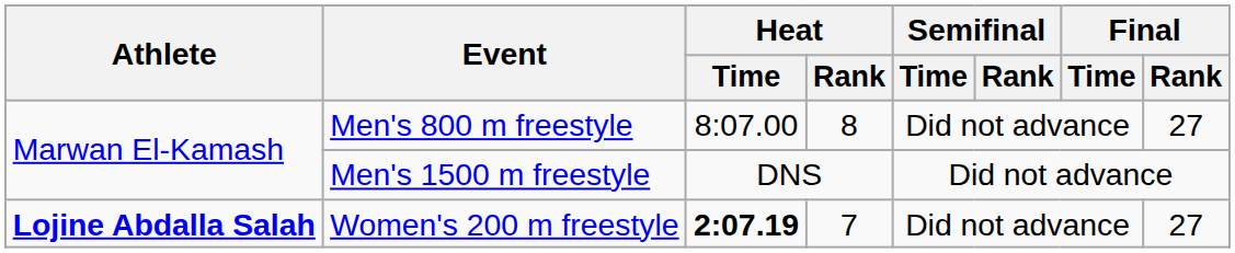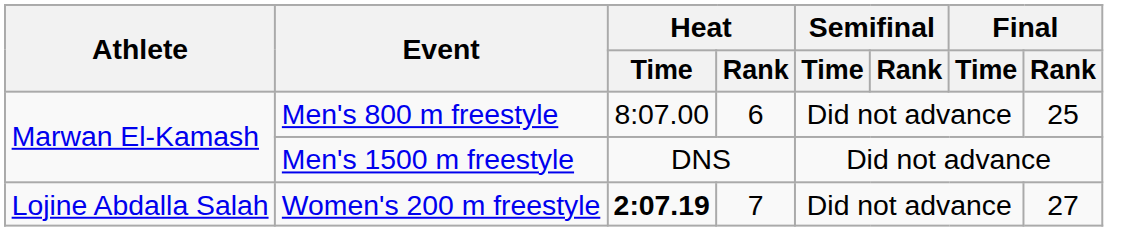Men's 800 m freestyle | Heat / Rank: 8 -> 6
Men's 800 m freestyle | Final / Rank: 27 -> 25
Women's 200 m freestyle | Athlete: bold -> normal
